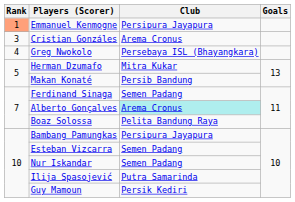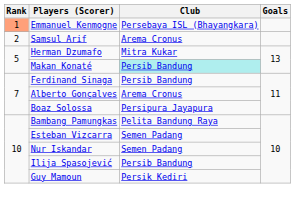Emmanuel Kenmogne | Club: Persipura Jayapura -> Persebaya ISL (Bhayangkara)
+ row: 2 | Samsul Arif | Arema Cronus
- row: 3 | Cristian Gonzáles | Arema Cronus
- row: 4 | Greg Nwokolo | Persebaya ISL (Bhayangkara)
Makan Konaté | Club: no background -> paleturquoise background
Ferdinand Sinaga | Club: Semen Padang -> Persib Bandung
Alberto Gonçalves | Club: paleturquoise background -> no background
Boaz Solossa | Club: Pelita Bandung Raya -> Persipura Jayapura
Bambang Pamungkas | Club: Persipura Jayapura -> Pelita Bandung Raya
Ilija Spasojević | Club: Putra Samarinda -> Persib Bandung
